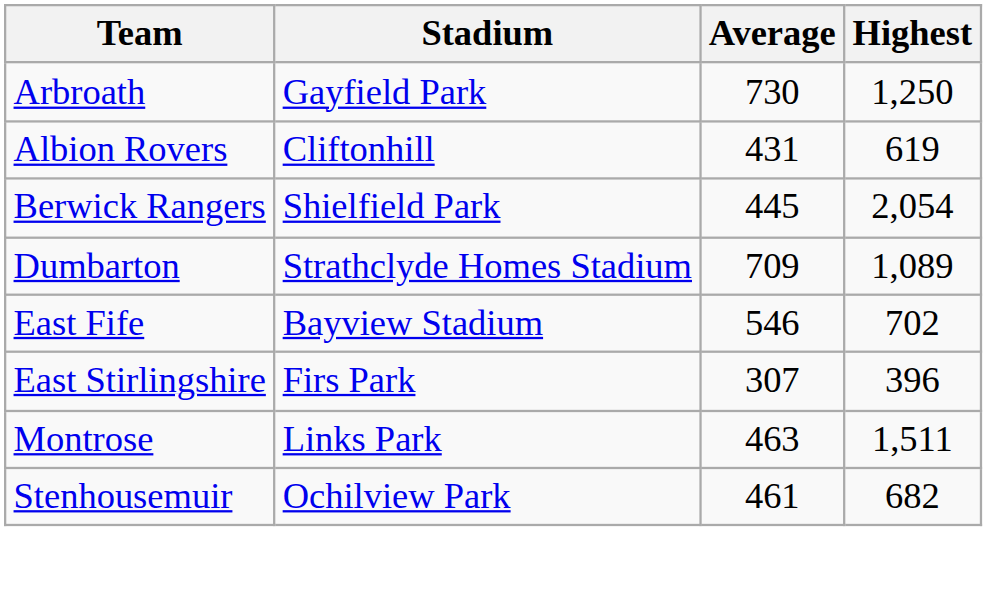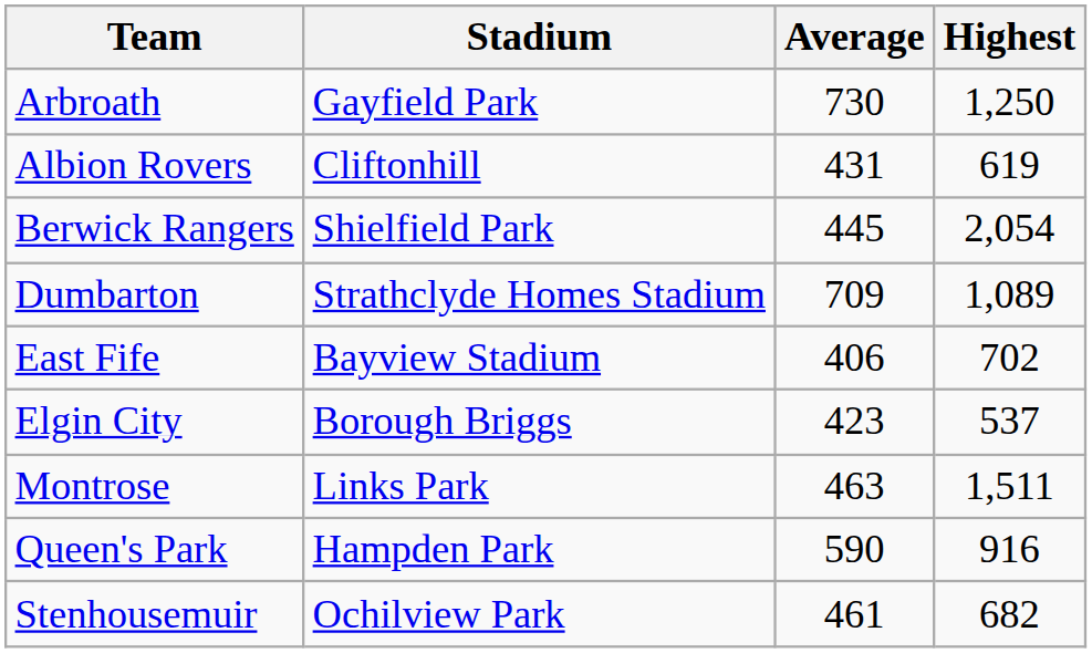East Fife | Average: 546 -> 406
- row: East Stirlingshire | Firs Park | 307 | 396
+ row: Elgin City | Borough Briggs | 423 | 537
+ row: Queen's Park | Hampden Park | 590 | 916
